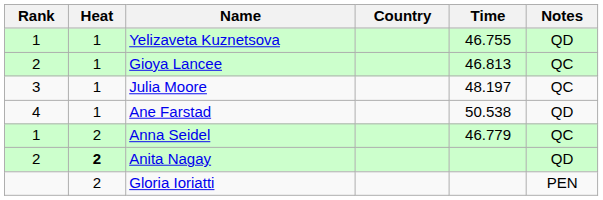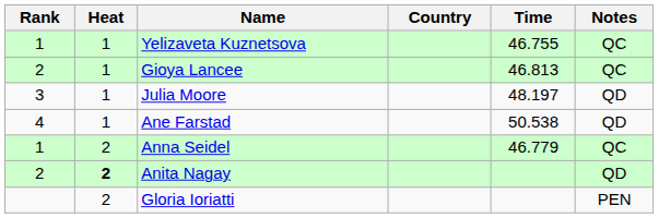Yelizaveta Kuznetsova | Notes: QD -> QC
Julia Moore | Notes: QC -> QD
